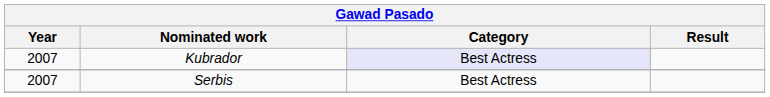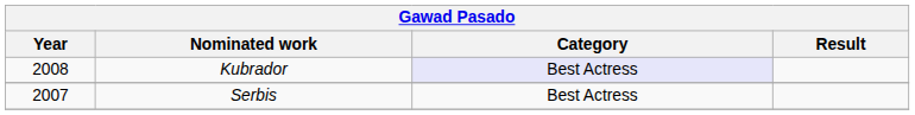Kubrador | Year: 2007 -> 2008
